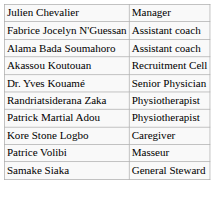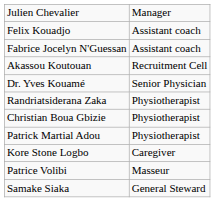+ row: Felix Kouadjo | Assistant coach
- row: Alama Bada Soumahoro | Assistant coach
+ row: Christian Boua Gbizie | Physiotherapist
